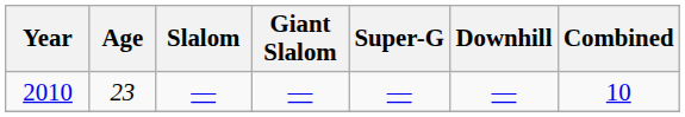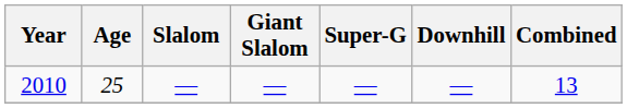2010 | Age: 23 -> 25
2010 | Combined: 10 -> 13
